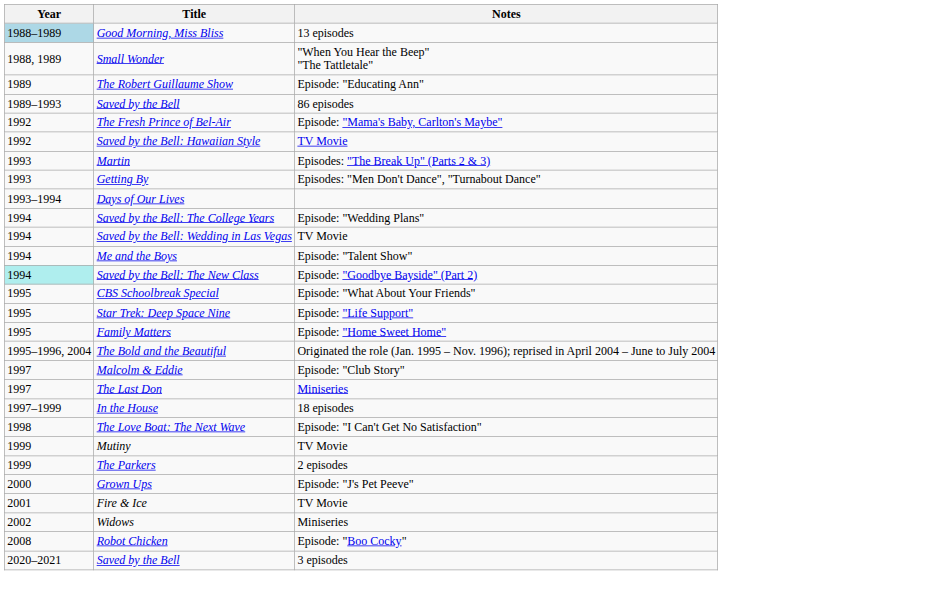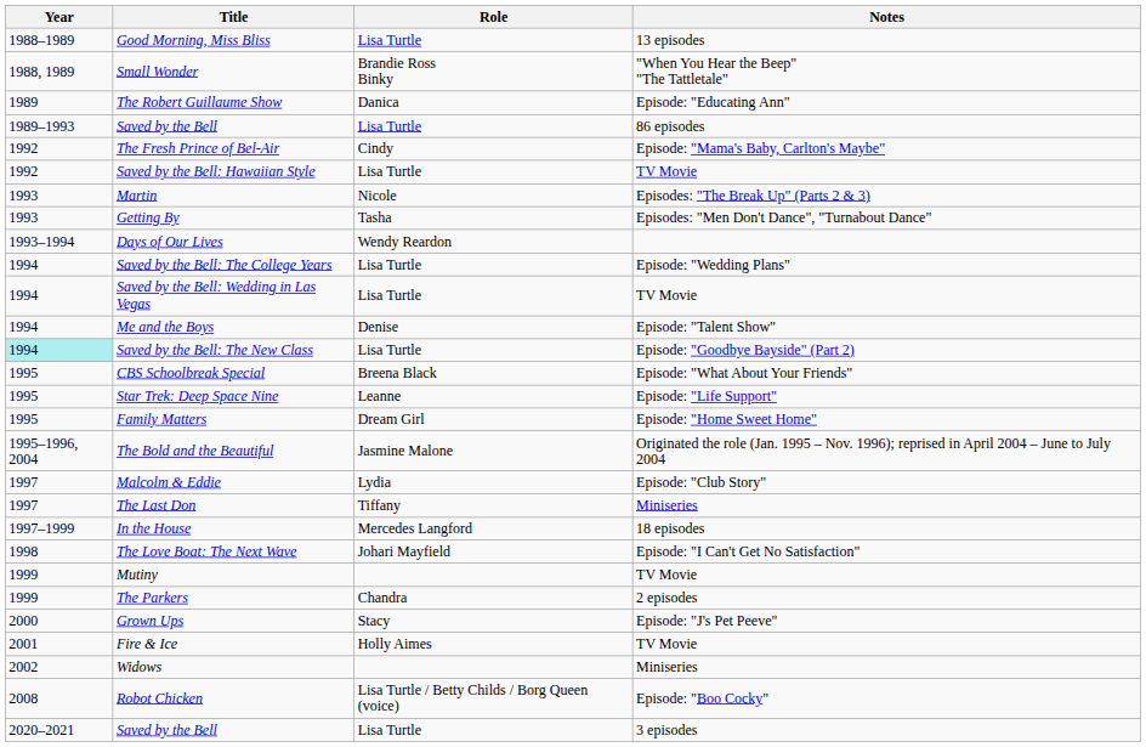+ column: Role | Lisa Turtle | Brandie Ross Binky | Danica | Lisa Turtle | Cindy | Lisa Turtle | Nicole | Tasha | Wendy Reardon | Lisa Turtle | Lisa Turtle | Denise | Lisa Turtle | Breena Black | Leanne | Dream Girl | Jasmine Malone | Lydia | Tiffany | Mercedes Langford | Johari Mayfield | Chandra | Stacy | Holly Aimes | Lisa Turtle / Betty Childs / Borg Queen (voice) | Lisa Turtle
Good Morning, Miss Bliss | Year: lightblue background -> no background
